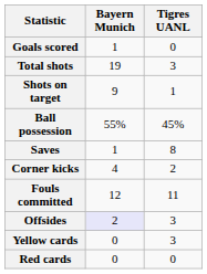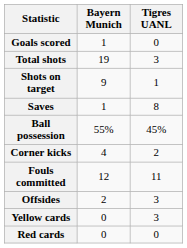rows swapped: Saves <-> Ball possession
Offsides | Bayern Munich: lavender background -> no background
